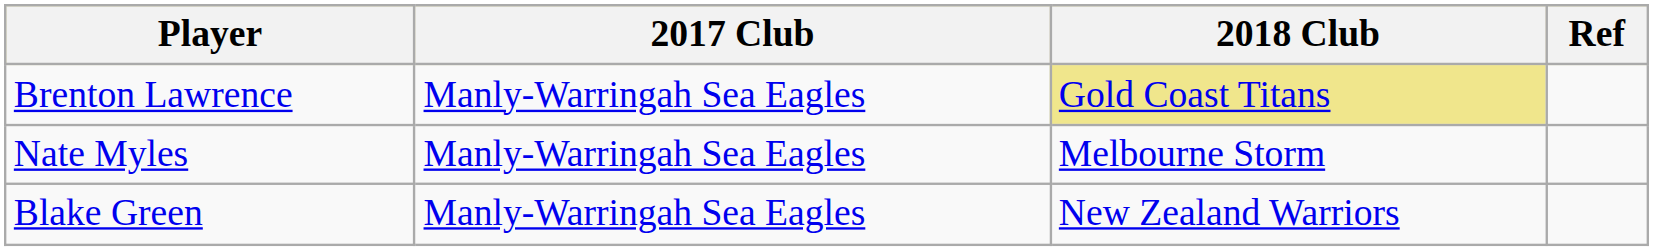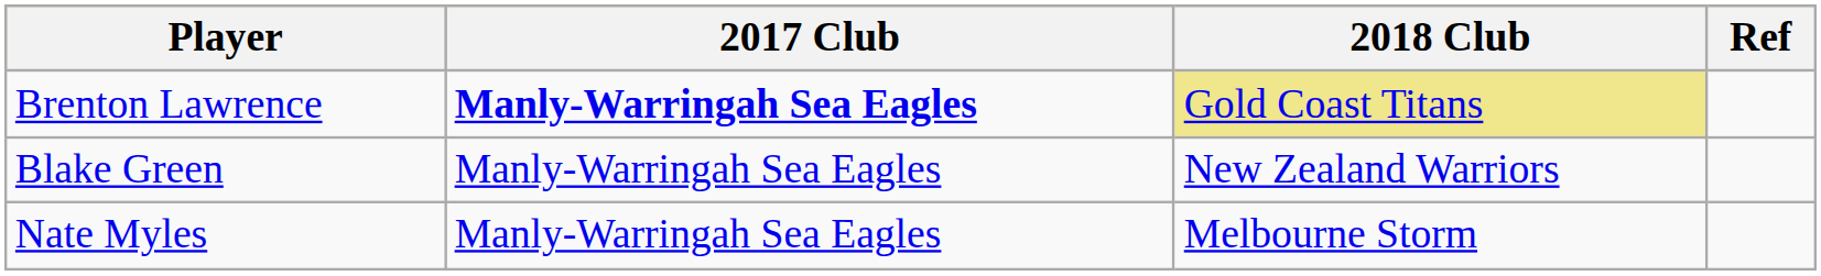Brenton Lawrence | 2017 Club: normal -> bold
rows swapped: Nate Myles <-> Blake Green
